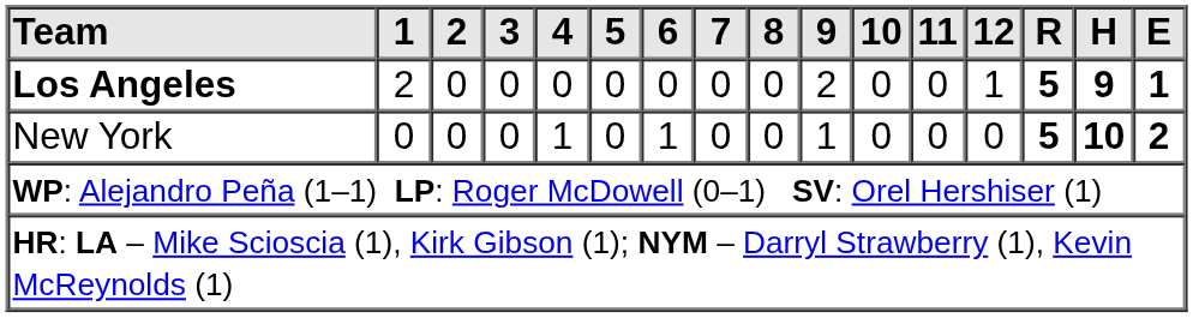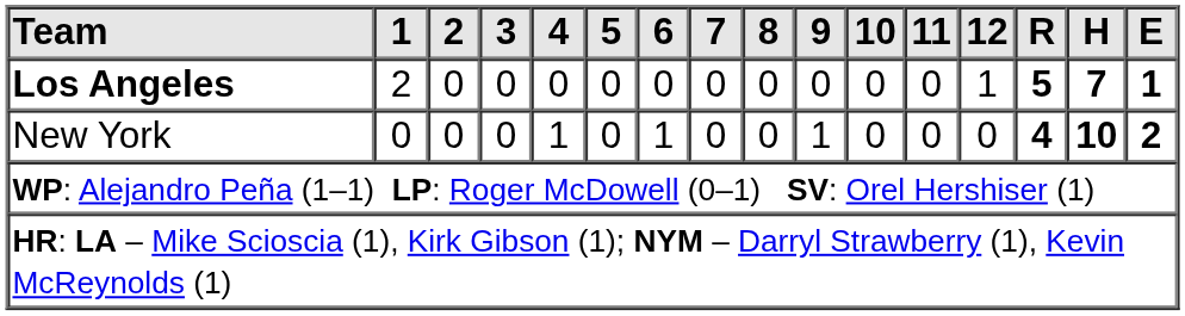Los Angeles | 9: 2 -> 0
Los Angeles | H: 9 -> 7
New York | R: 5 -> 4
